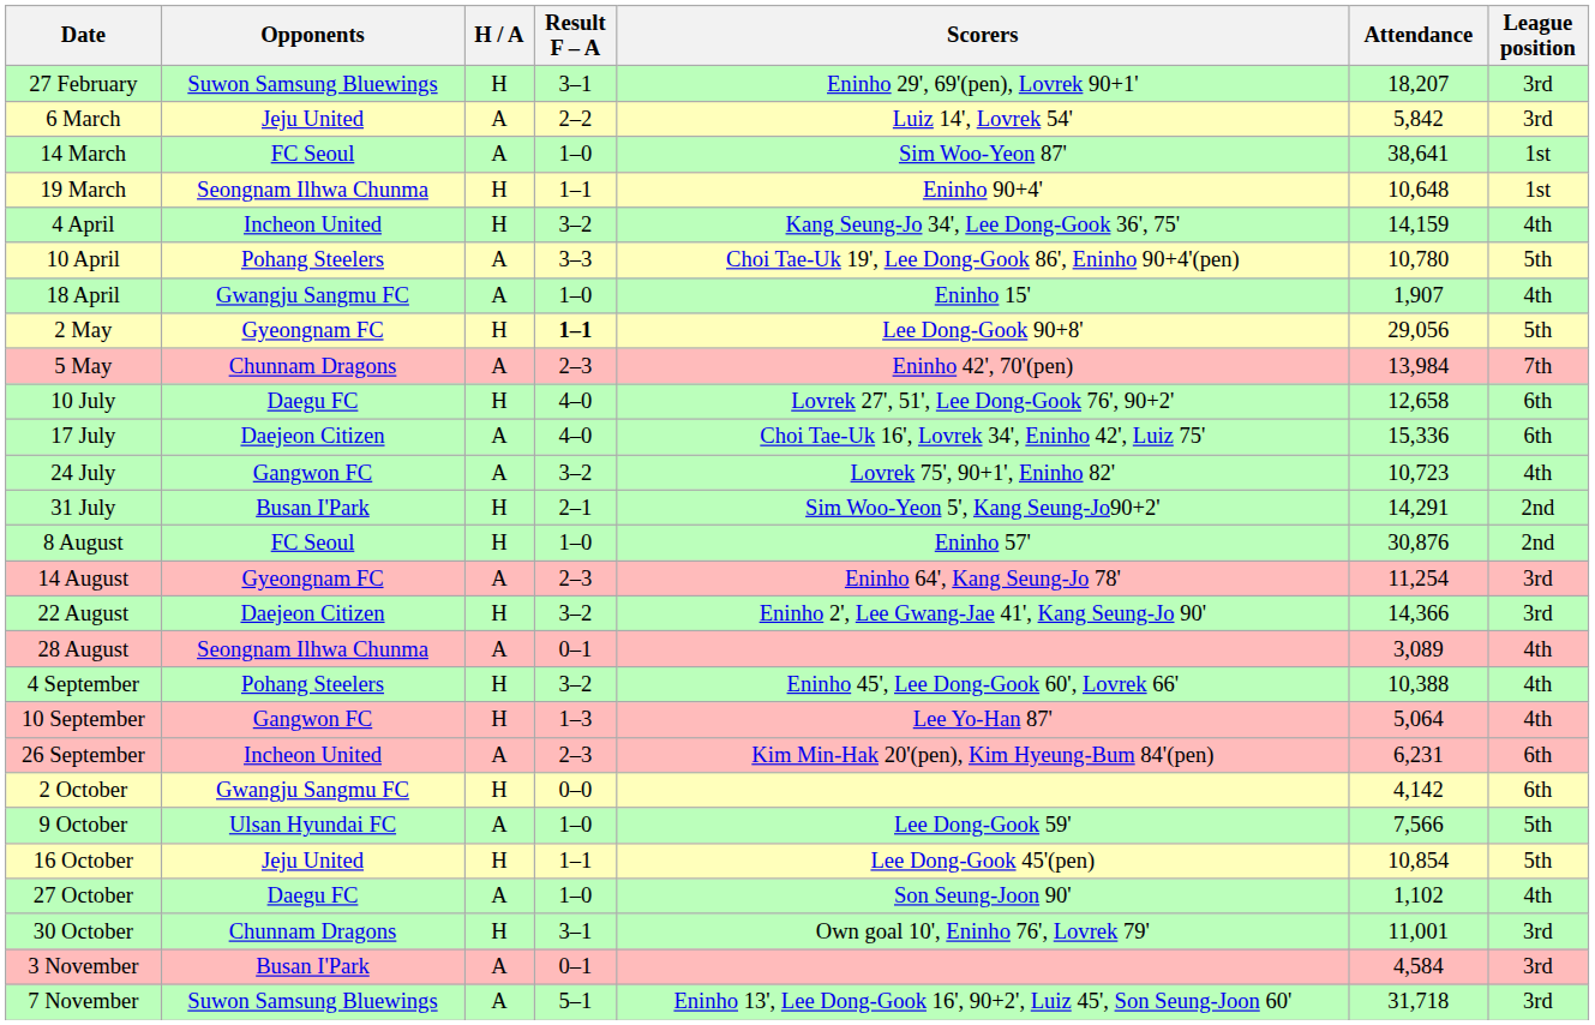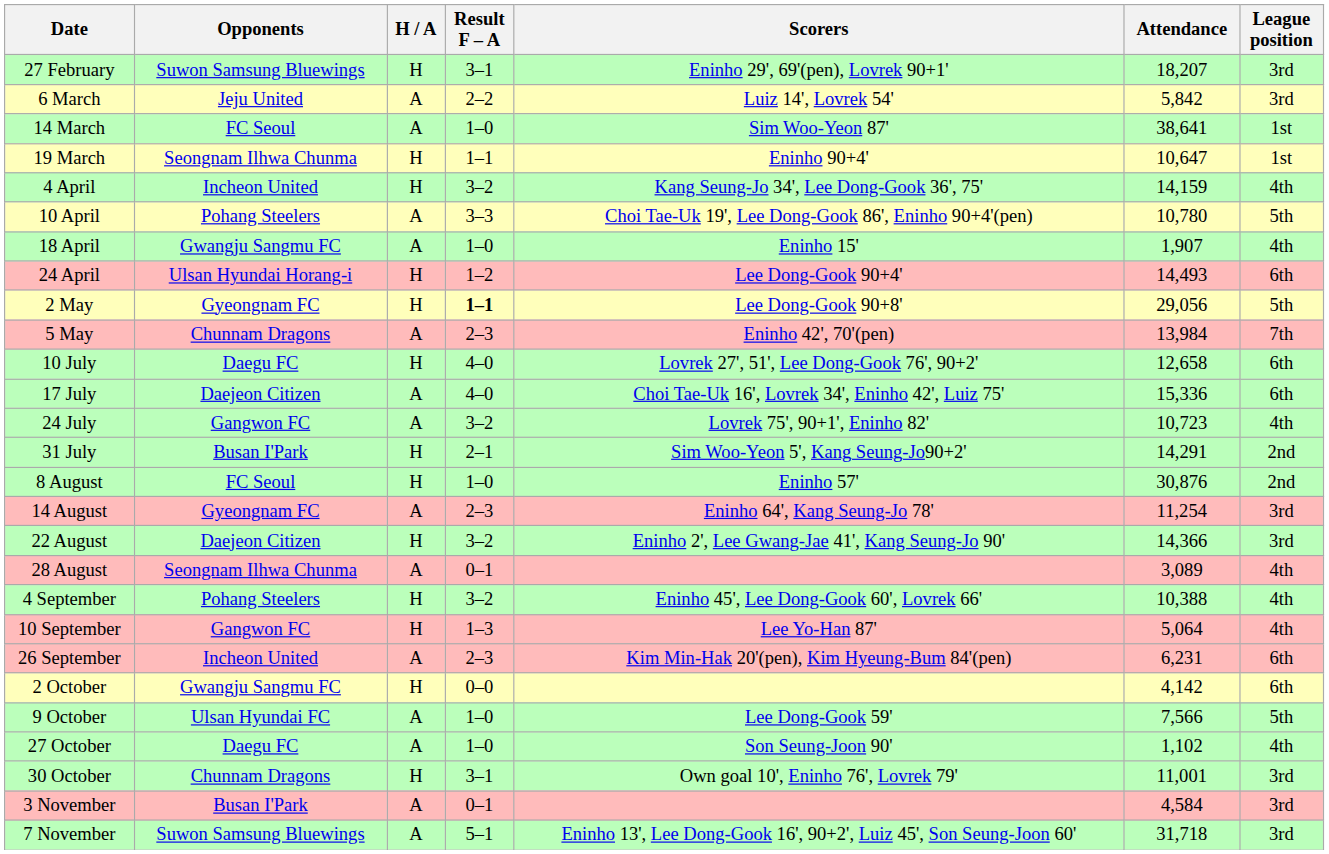19 March | Attendance: 10,648 -> 10,647
+ row: 24 April | Ulsan Hyundai Horang-i | H | 1–2 | Lee Dong-Gook 90+4' | 14,493 | 6th
- row: 16 October | Jeju United | H | 1–1 | Lee Dong-Gook 45'(pen) | 10,854 | 5th
